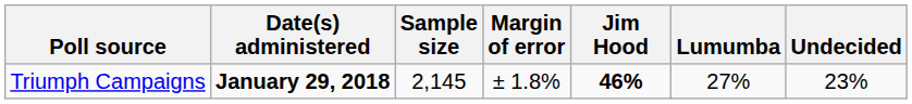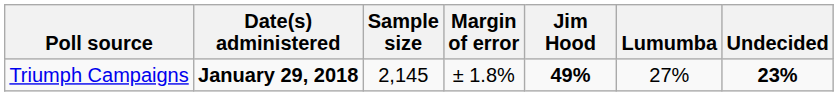Triumph Campaigns | Jim Hood: 46% -> 49%
Triumph Campaigns | Undecided: normal -> bold
